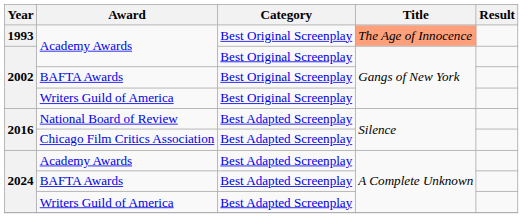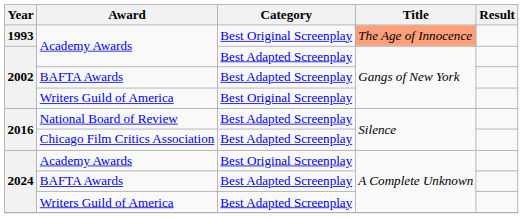2002 / Academy Awards | Category: Best Original Screenplay -> Best Adapted Screenplay
2002 / BAFTA Awards | Category: Best Original Screenplay -> Best Adapted Screenplay
2024 / Academy Awards | Category: Best Adapted Screenplay -> Best Original Screenplay
